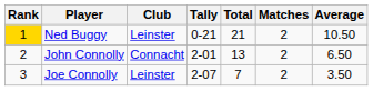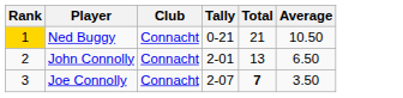- column: Matches | 2 | 2 | 2
Ned Buggy | Club: Leinster -> Connacht
Joe Connolly | Club: Leinster -> Connacht
Joe Connolly | Total: normal -> bold
